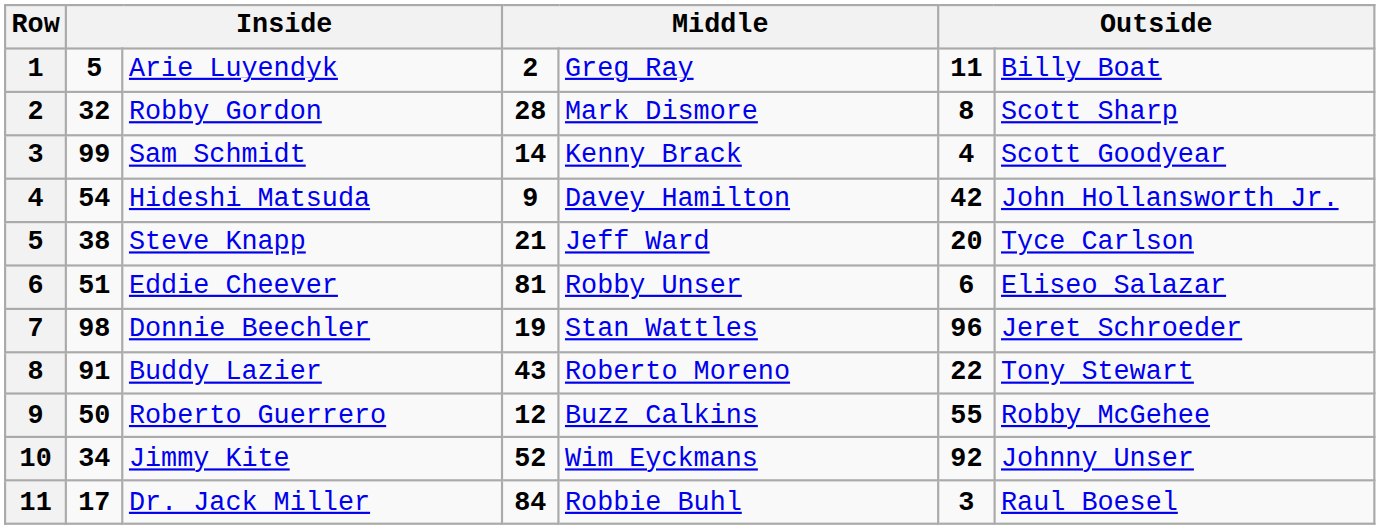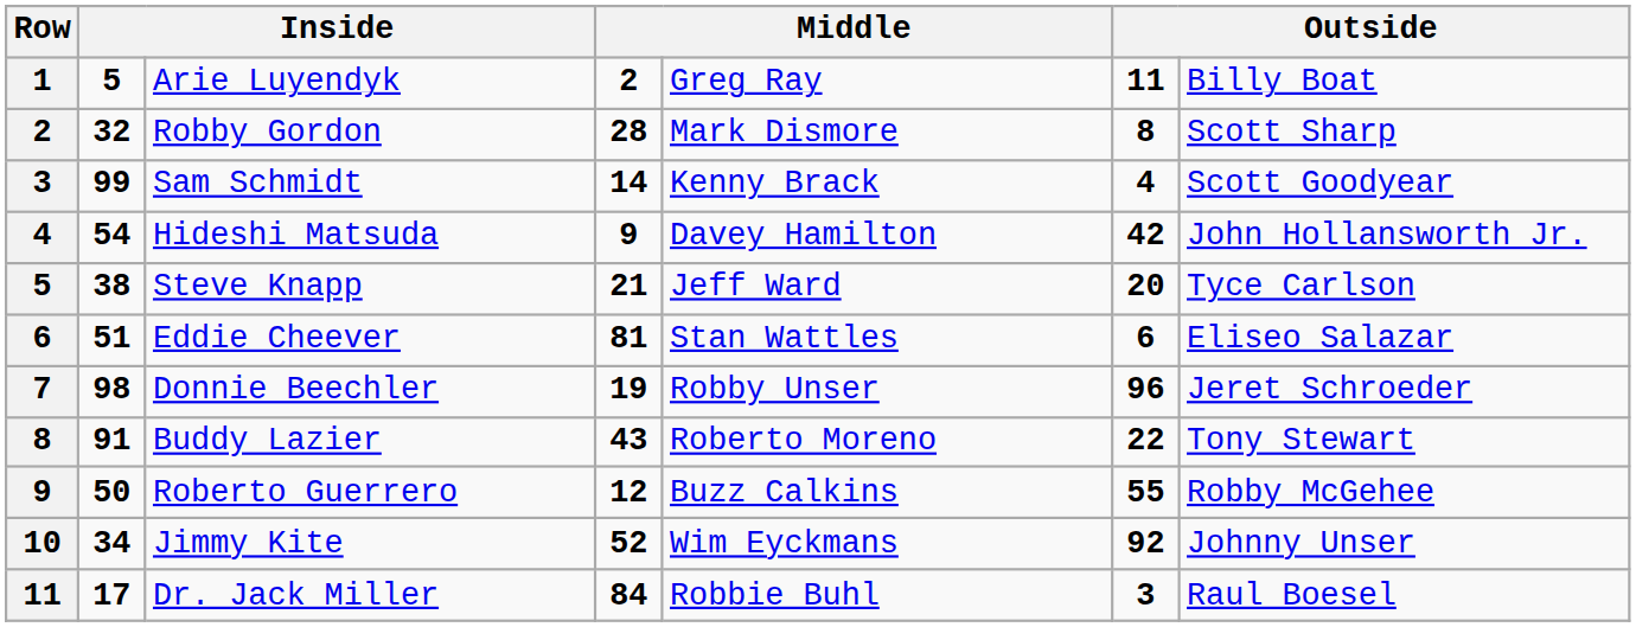Eddie Cheever | column 5: Robby Unser -> Stan Wattles
Donnie Beechler | column 5: Stan Wattles -> Robby Unser
